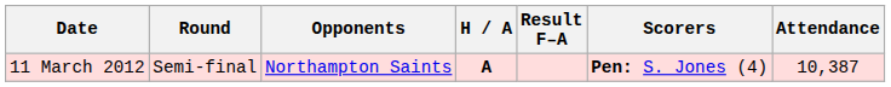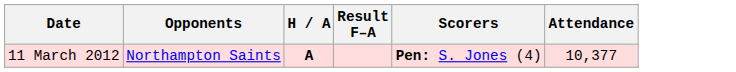- column: Round | Semi-final
11 March 2012 | Attendance: 10,387 -> 10,377
